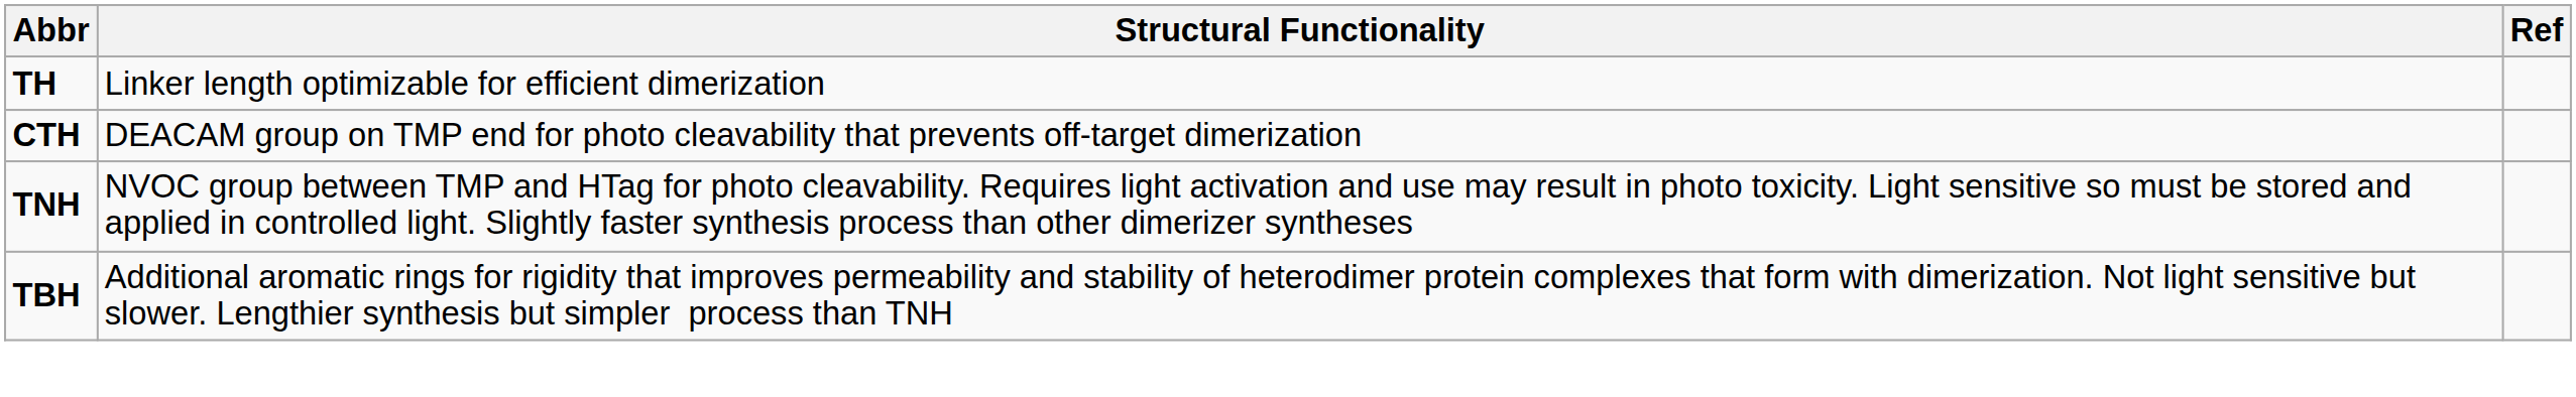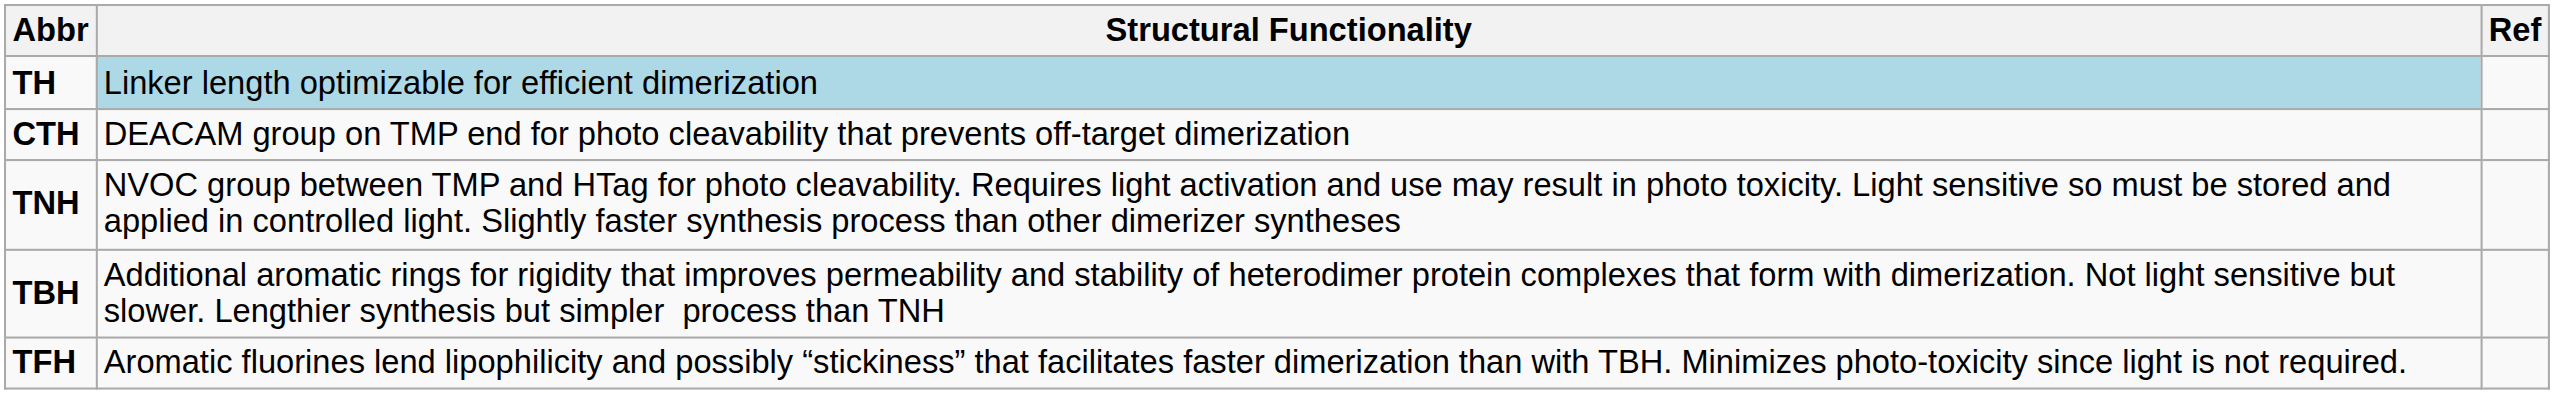TH | Structural Functionality: no background -> lightblue background
+ row: TFH | Aromatic fluorines lend lipophilicity and possibly “stickiness” that facilitates faster dimerization than with TBH. Minimizes photo-toxicity since light is not required.
